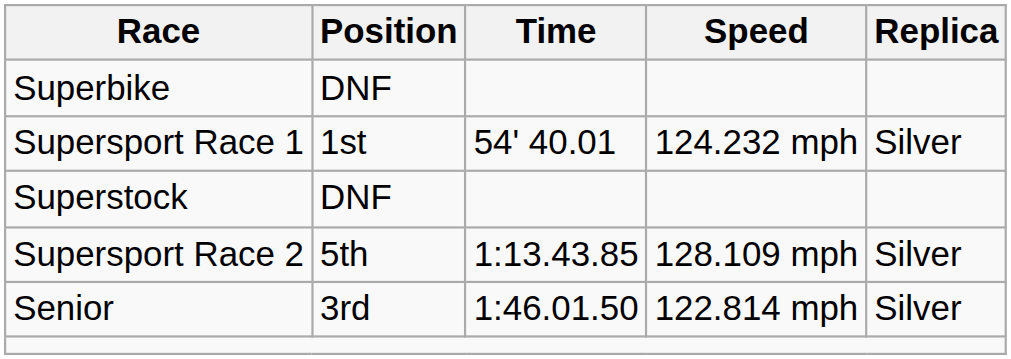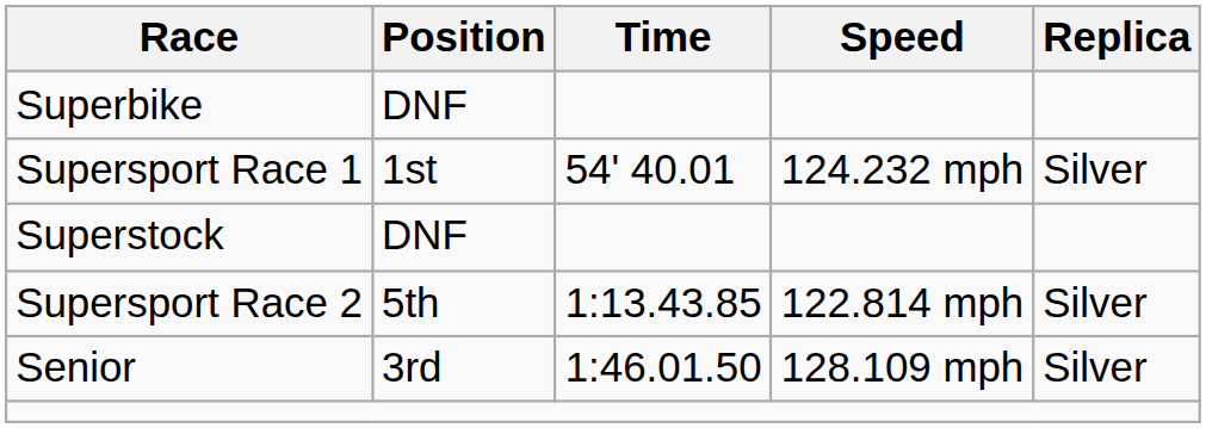Supersport Race 2 | Speed: 128.109 mph -> 122.814 mph
Senior | Speed: 122.814 mph -> 128.109 mph
